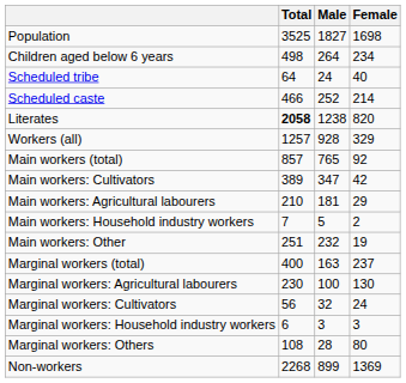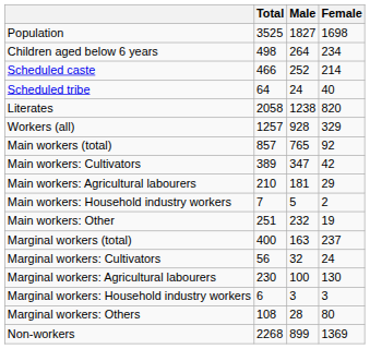rows swapped: Scheduled caste <-> Scheduled tribe
Literates | Total: bold -> normal
rows swapped: Marginal workers: Cultivators <-> Marginal workers: Agricultural labourers
